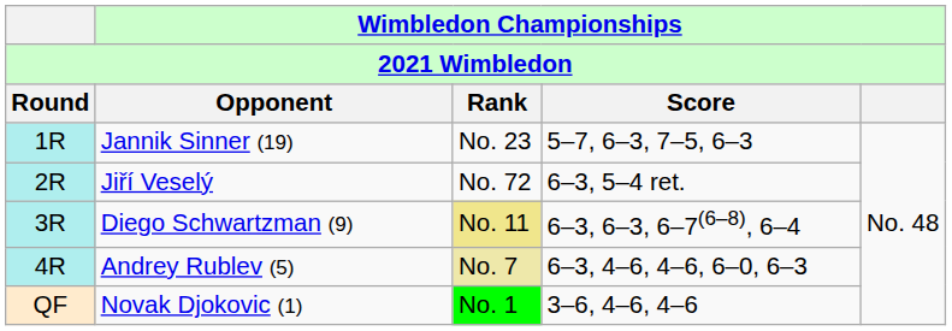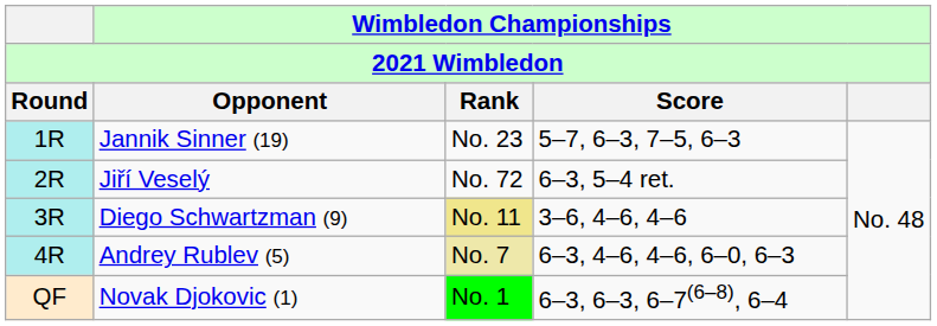Diego Schwartzman (9) | Wimbledon Championships / Score: 6–3, 6–3, 6–7(6–8), 6–4 -> 3–6, 4–6, 4–6
Novak Djokovic (1) | Wimbledon Championships / Score: 3–6, 4–6, 4–6 -> 6–3, 6–3, 6–7(6–8), 6–4
